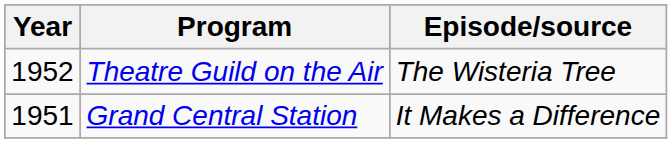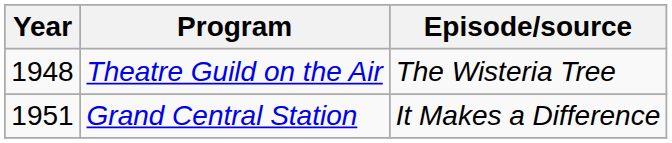Theatre Guild on the Air | Year: 1952 -> 1948
